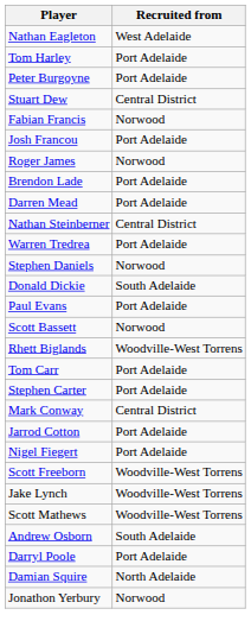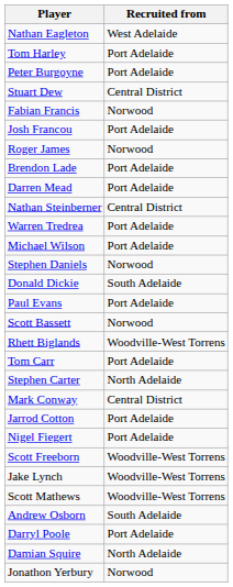+ row: Michael Wilson | Port Adelaide
Stephen Carter | Recruited from: Port Adelaide -> North Adelaide
